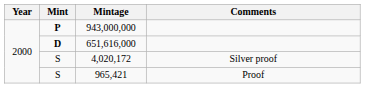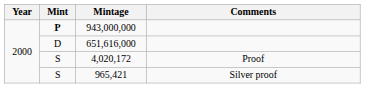651,616,000 | Mint: bold -> normal
4,020,172 | Comments: Silver proof -> Proof
965,421 | Comments: Proof -> Silver proof
